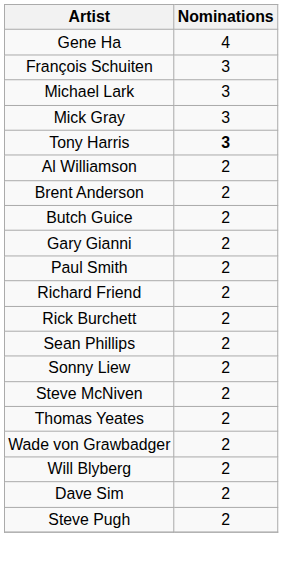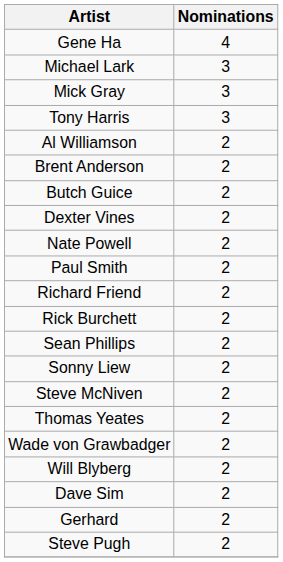- row: François Schuiten | 3
Tony Harris | Nominations: bold -> normal
+ row: Dexter Vines | 2
- row: Gary Gianni | 2
+ row: Nate Powell | 2
+ row: Gerhard | 2
